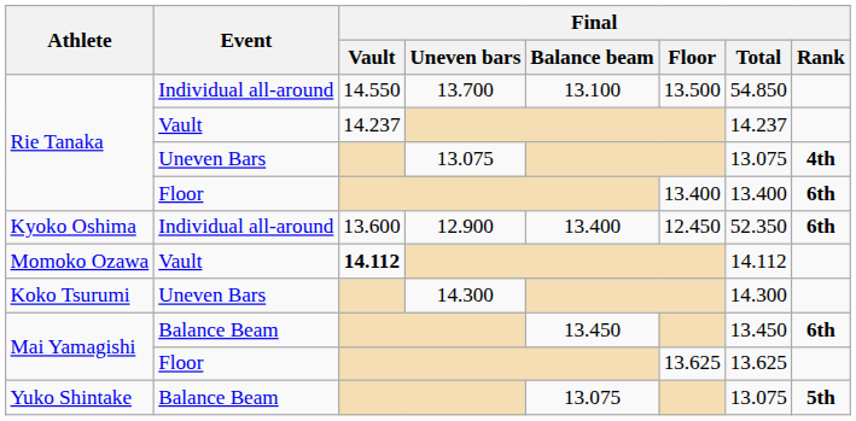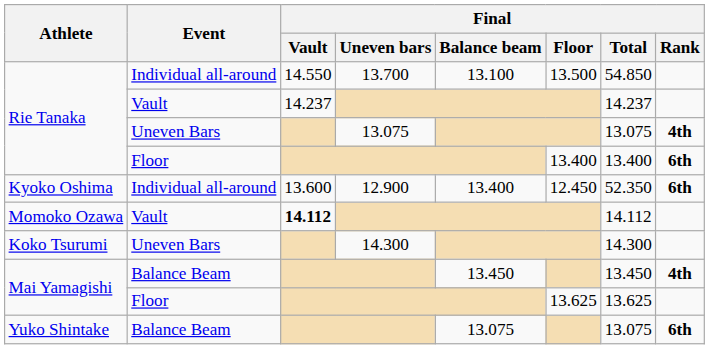Mai Yamagishi / Balance Beam | Final / Rank: 6th -> 4th
Yuko Shintake | Final / Rank: 5th -> 6th
